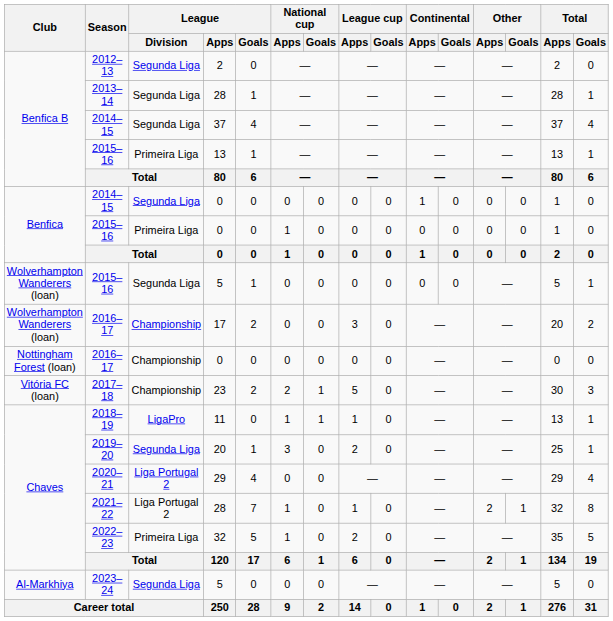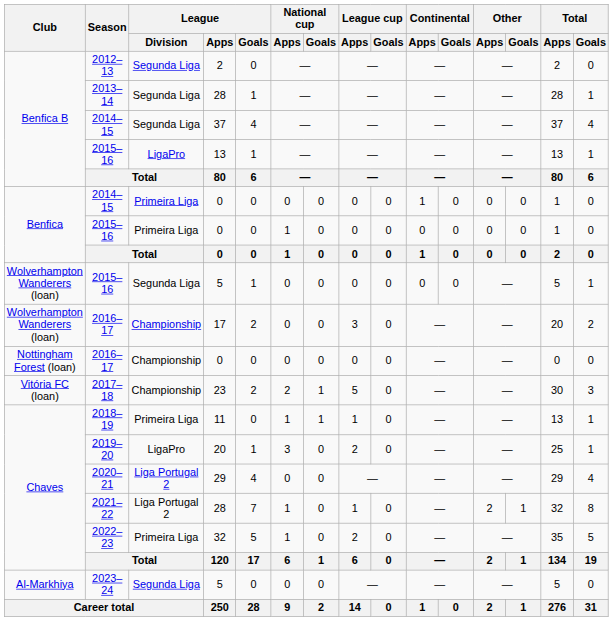2015–16 / 13 | League / Division: Primeira Liga -> LigaPro
2014–15 / 0 | League / Division: Segunda Liga -> Primeira Liga
2018–19 | League / Division: LigaPro -> Primeira Liga
2019–20 | League / Division: Segunda Liga -> LigaPro
